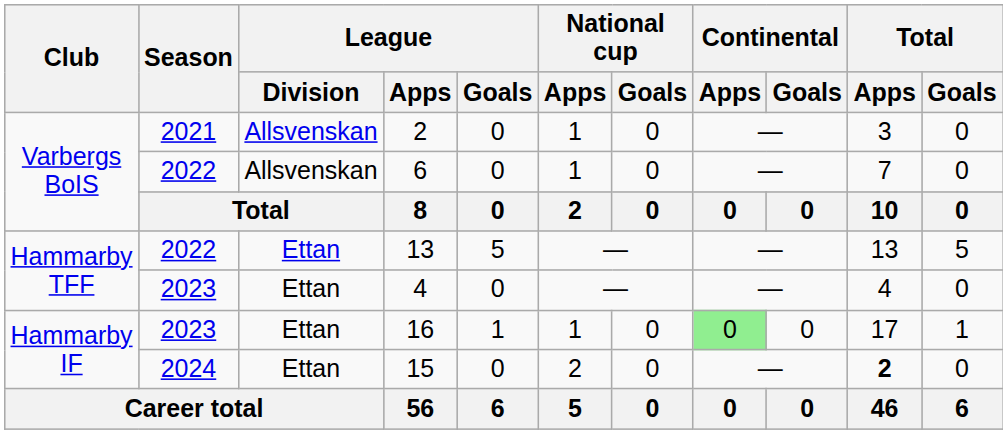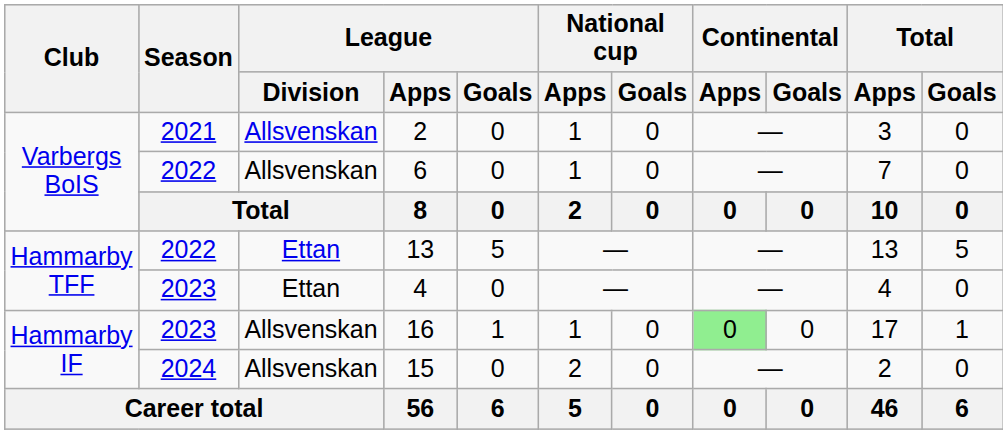16 | League / Division: Ettan -> Allsvenskan
15 | League / Division: Ettan -> Allsvenskan
15 | Total / Apps: bold -> normal
